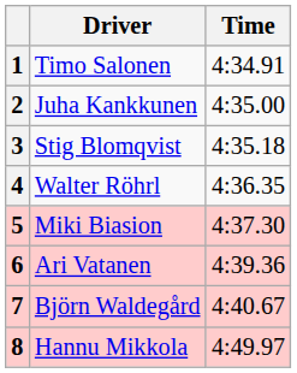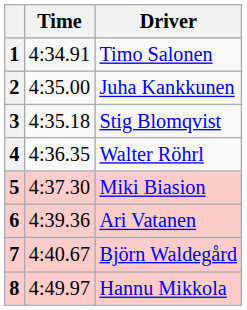columns swapped: Driver <-> Time
